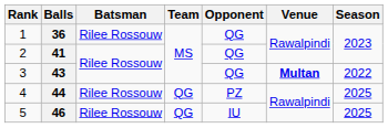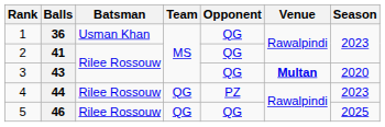36 | Batsman: Rilee Rossouw -> Usman Khan
43 | Season: 2022 -> 2020
44 | Season: 2025 -> 2023
46 | Opponent: IU -> QG
